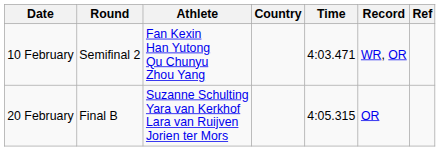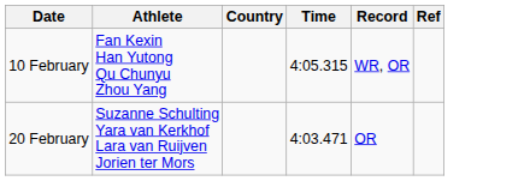- column: Round | Semifinal 2 | Final B
10 February | Time: 4:03.471 -> 4:05.315
20 February | Time: 4:05.315 -> 4:03.471
